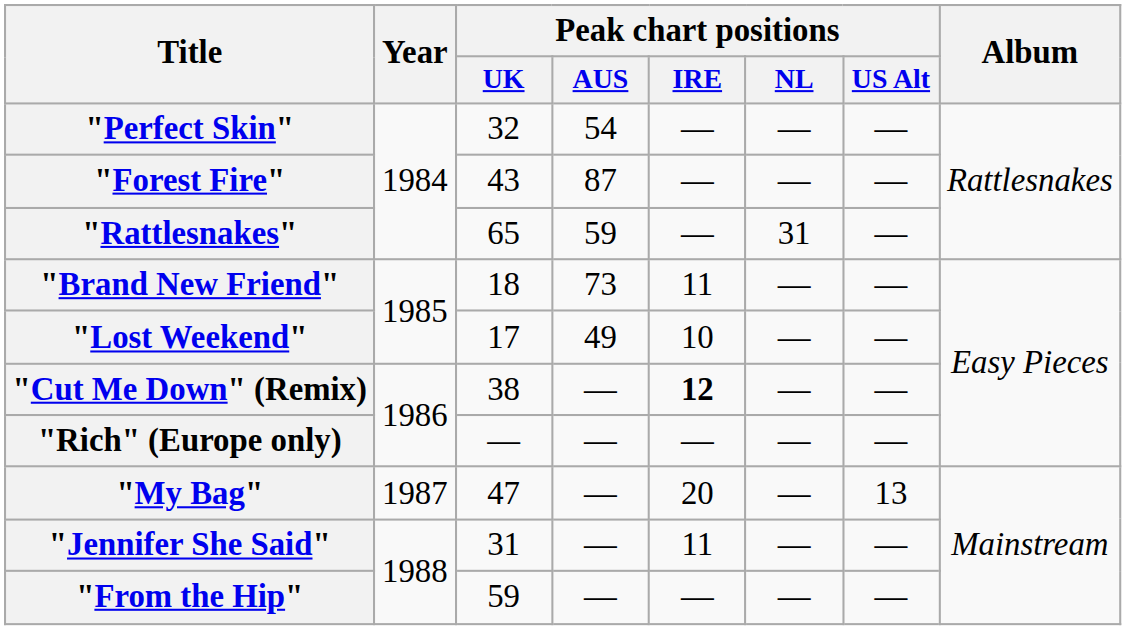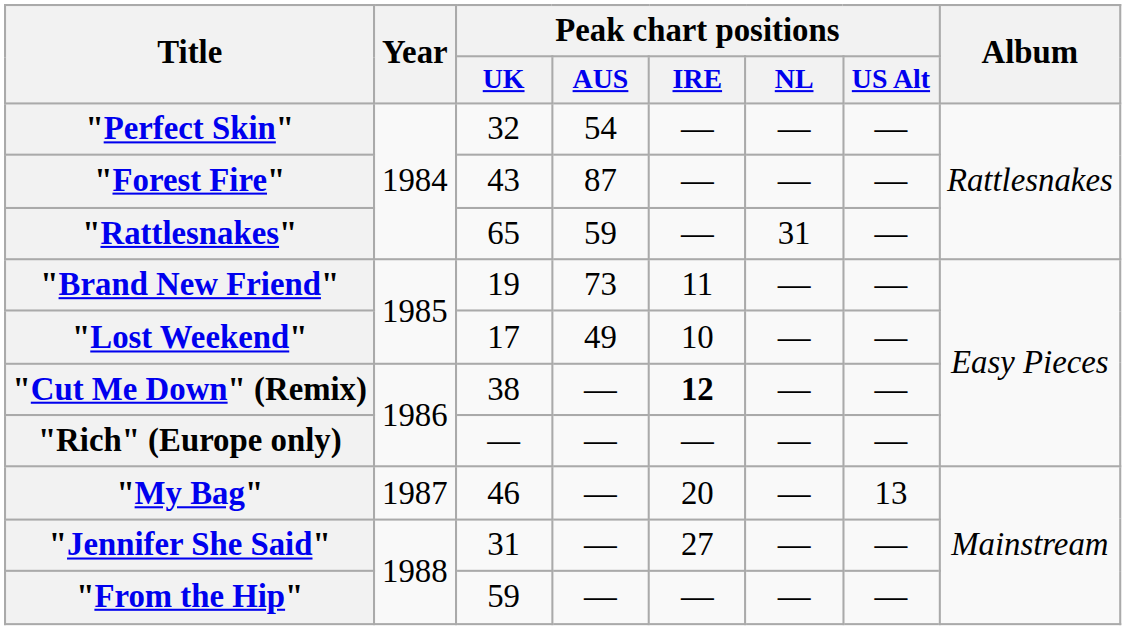"Brand New Friend" | Peak chart positions / UK: 18 -> 19
"My Bag" | Peak chart positions / UK: 47 -> 46
"Jennifer She Said" | Peak chart positions / IRE: 11 -> 27
